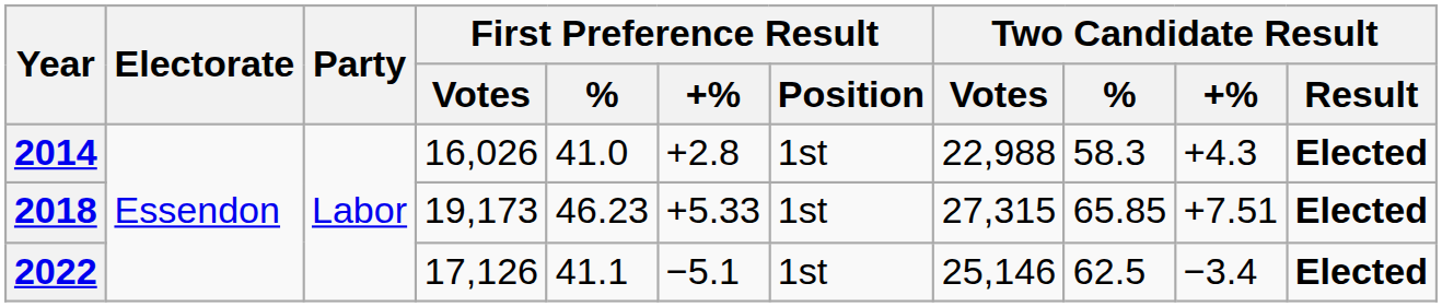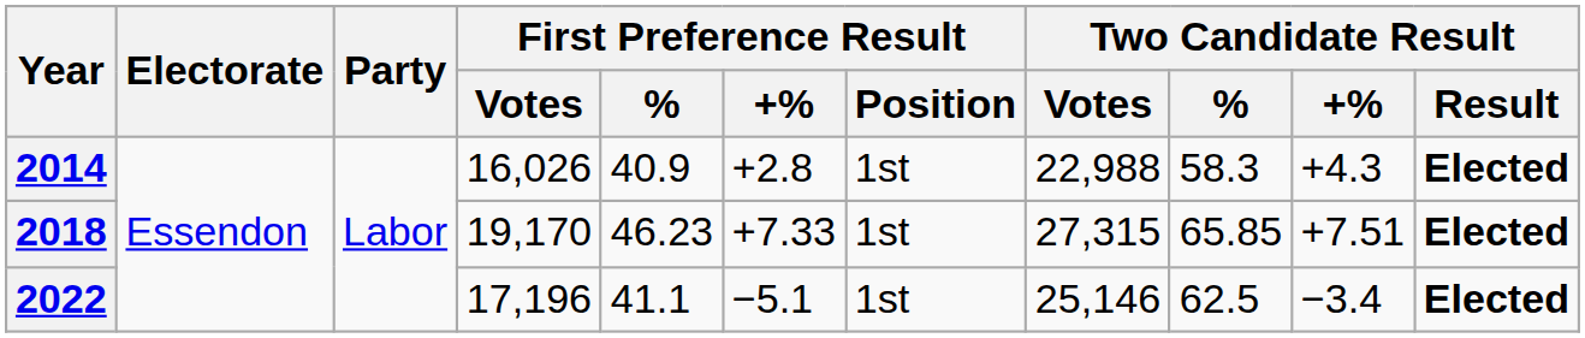2014 | First Preference Result / %: 41.0 -> 40.9
2018 | First Preference Result / Votes: 19,173 -> 19,170
2018 | First Preference Result / +%: +5.33 -> +7.33
2022 | First Preference Result / Votes: 17,126 -> 17,196
